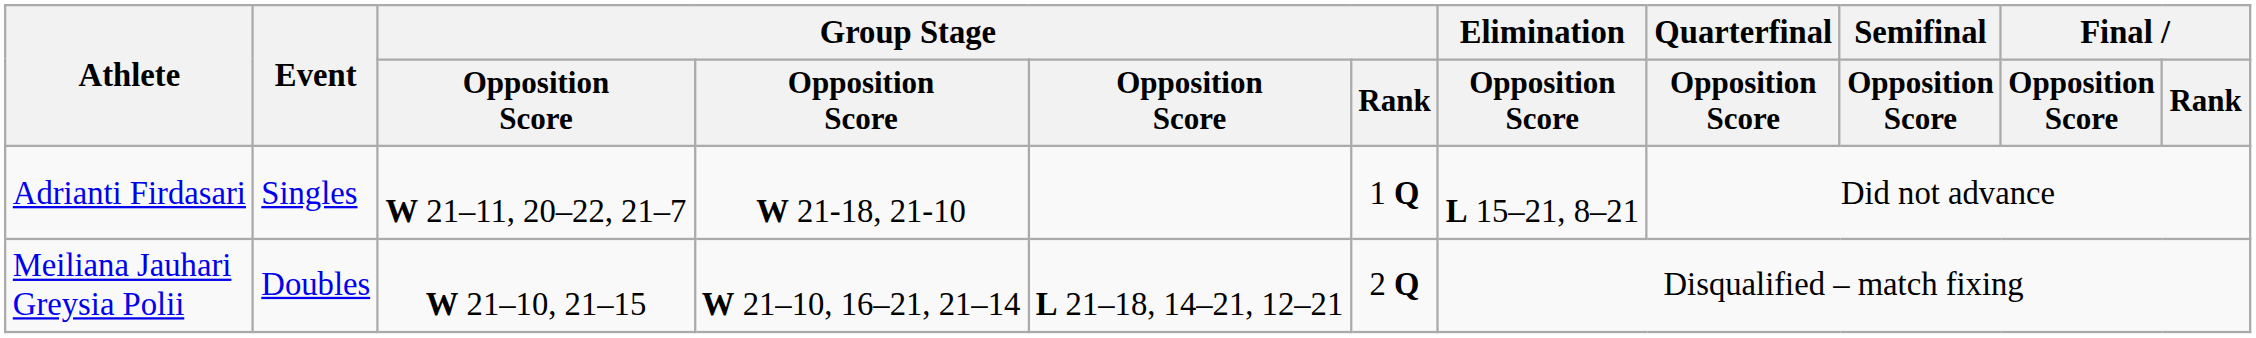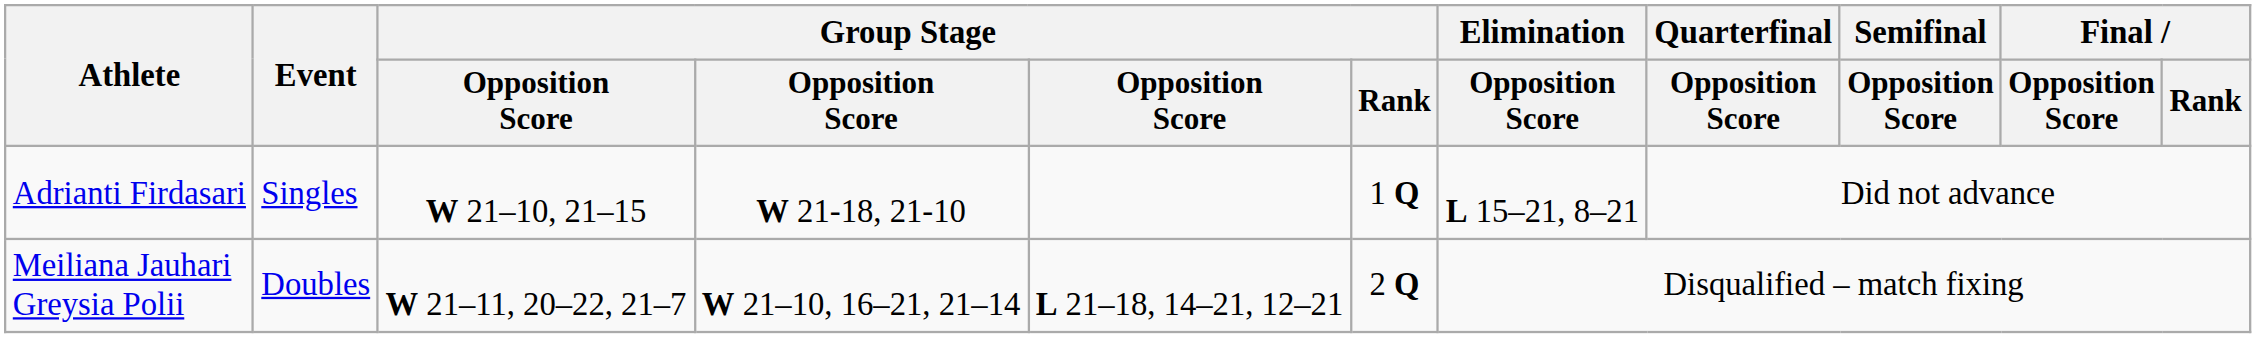Adrianti Firdasari | column 3: W 21–11, 20–22, 21–7 -> W 21–10, 21–15
Meiliana Jauhari Greysia Polii | column 3: W 21–10, 21–15 -> W 21–11, 20–22, 21–7
